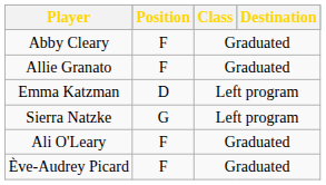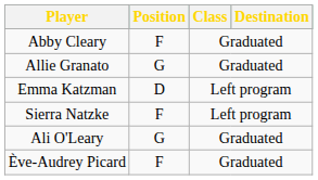Allie Granato | Position: F -> G
Sierra Natzke | Position: G -> F
Ali O'Leary | Position: F -> G
